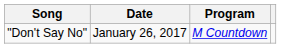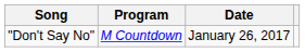columns swapped: Program <-> Date
